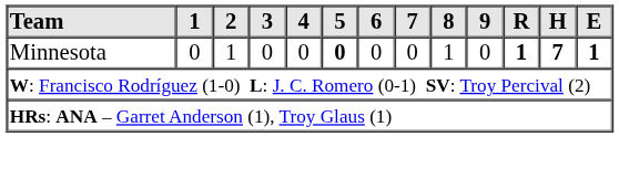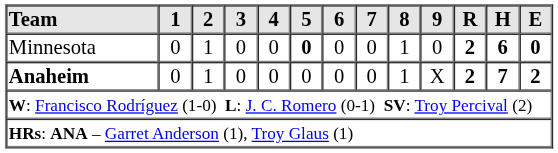Minnesota | R: 1 -> 2
Minnesota | H: 7 -> 6
Minnesota | E: 1 -> 0
+ row: Anaheim | 0 | 1 | 0 | 0 | 0 | 0 | 0 | 1 | X | 2 | 7 | 2
